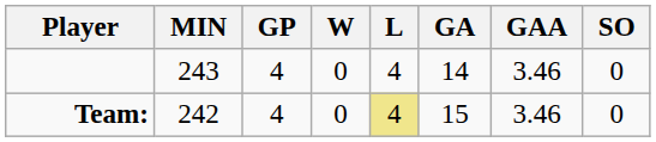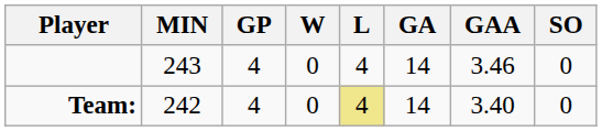Team: | GA: 15 -> 14
Team: | GAA: 3.46 -> 3.40
